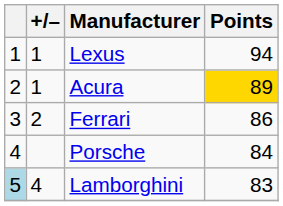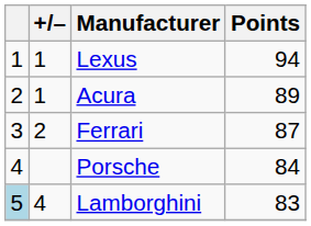Acura | Points: gold background -> no background
Ferrari | Points: 86 -> 87
